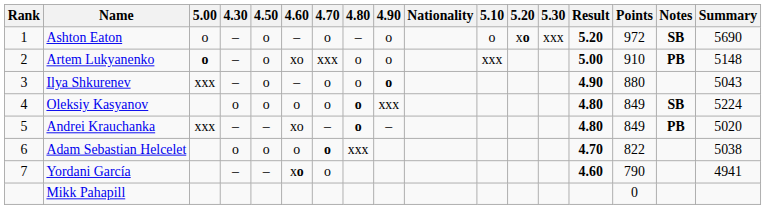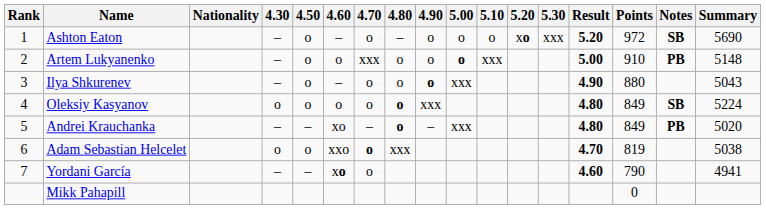columns swapped: Nationality <-> 5.00
Artem Lukyanenko | 4.60: xo -> o
Adam Sebastian Helcelet | 4.60: o -> xxo
Adam Sebastian Helcelet | Points: 822 -> 819
